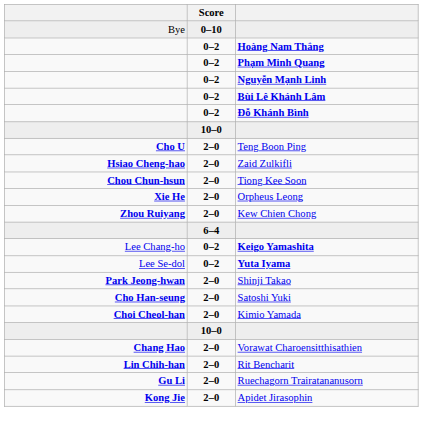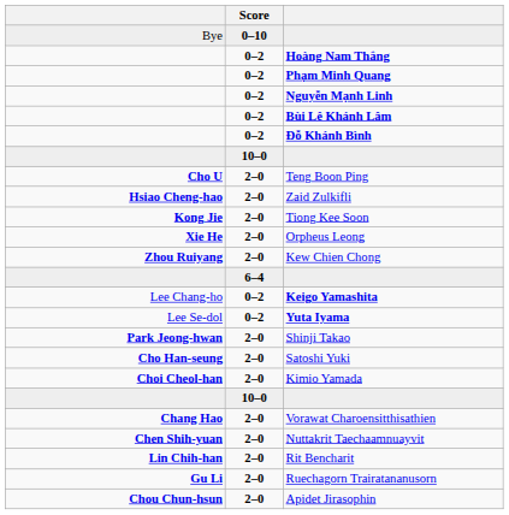Tiong Kee Soon | column 1: Chou Chun-hsun -> Kong Jie
+ row: Chen Shih-yuan | 2–0 | Nuttakrit Taechaamnuayvit
Apidet Jirasophin | column 1: Kong Jie -> Chou Chun-hsun
